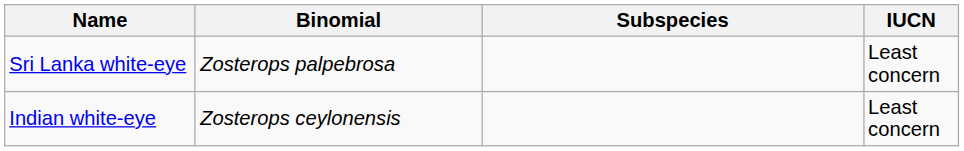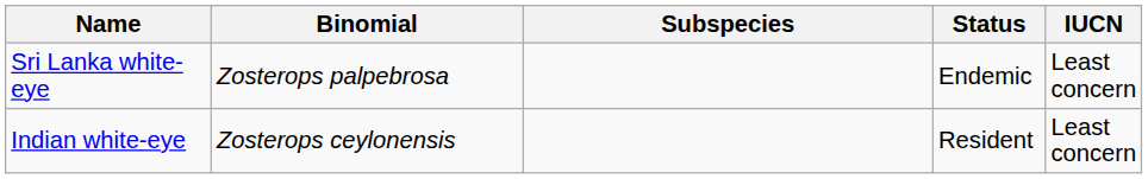+ column: Status | Endemic | Resident
